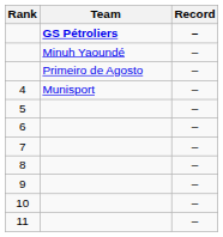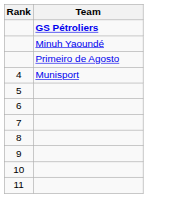- column: Record | – | – | – | – | – | – | – | – | – | – | –
